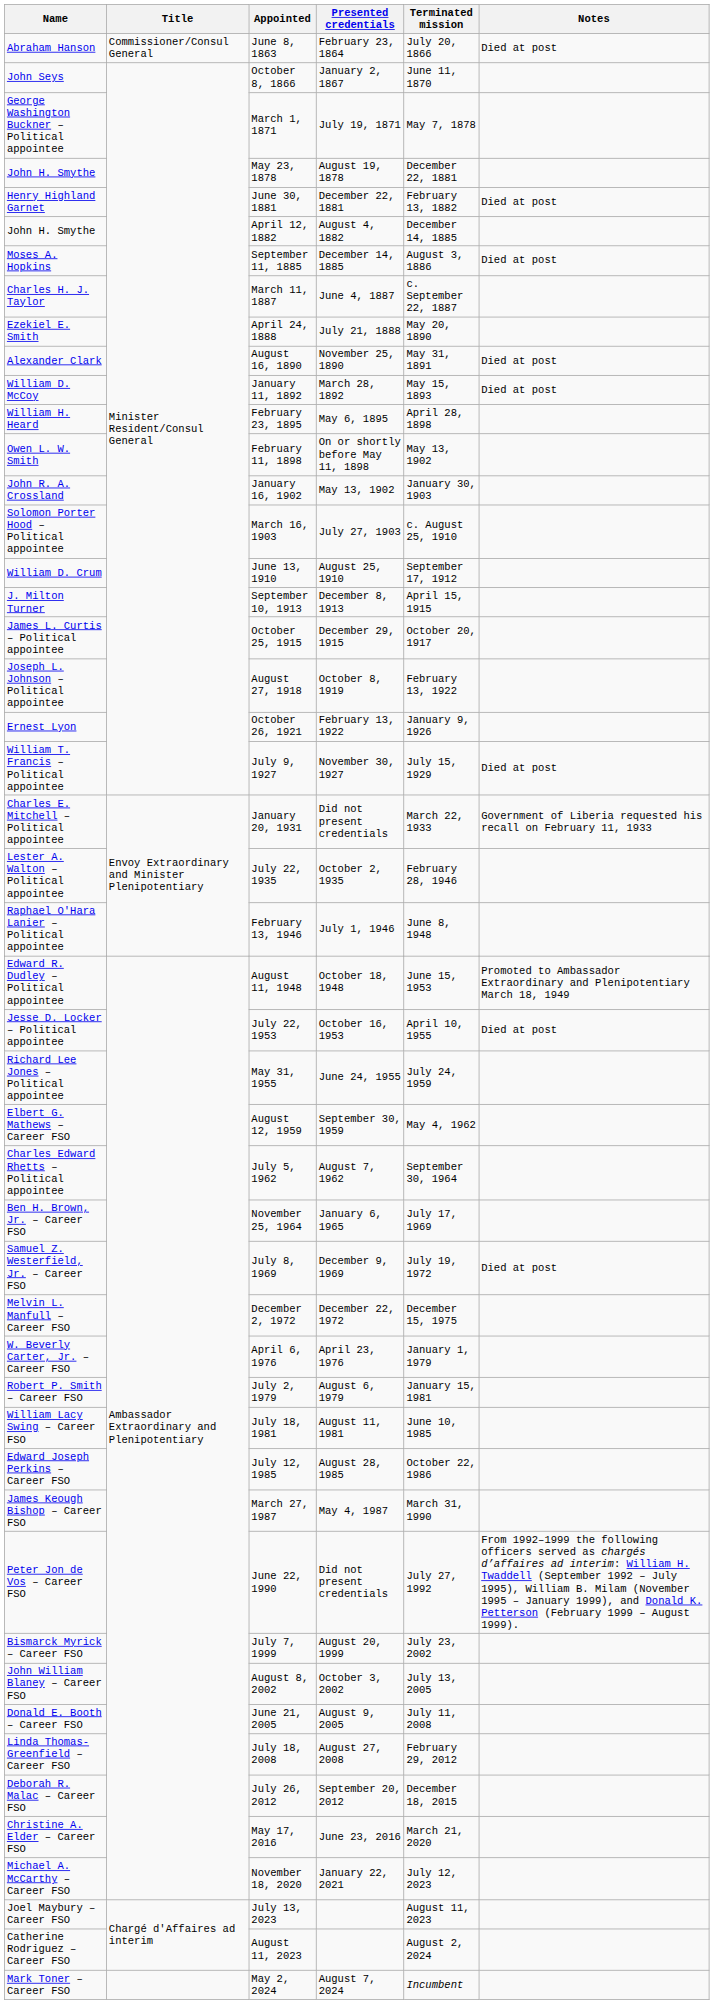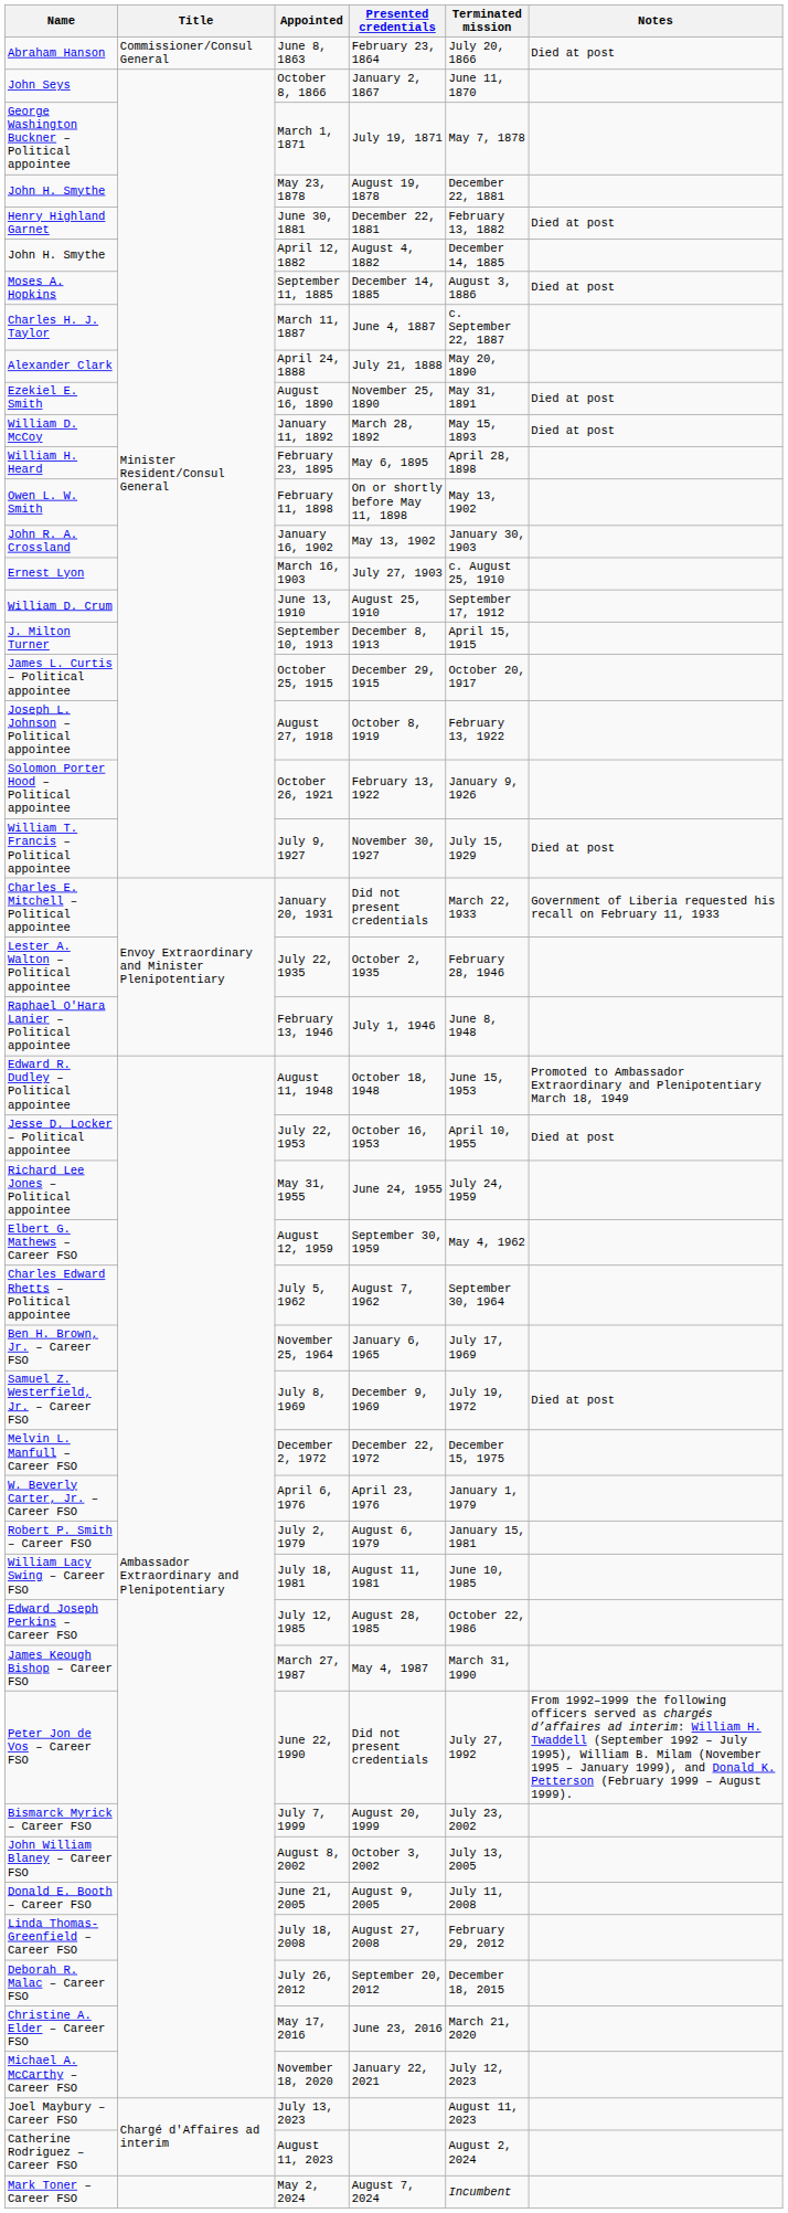April 24, 1888 | Name: Ezekiel E. Smith -> Alexander Clark
August 16, 1890 | Name: Alexander Clark -> Ezekiel E. Smith
March 16, 1903 | Name: Solomon Porter Hood – Political appointee -> Ernest Lyon
October 26, 1921 | Name: Ernest Lyon -> Solomon Porter Hood – Political appointee
